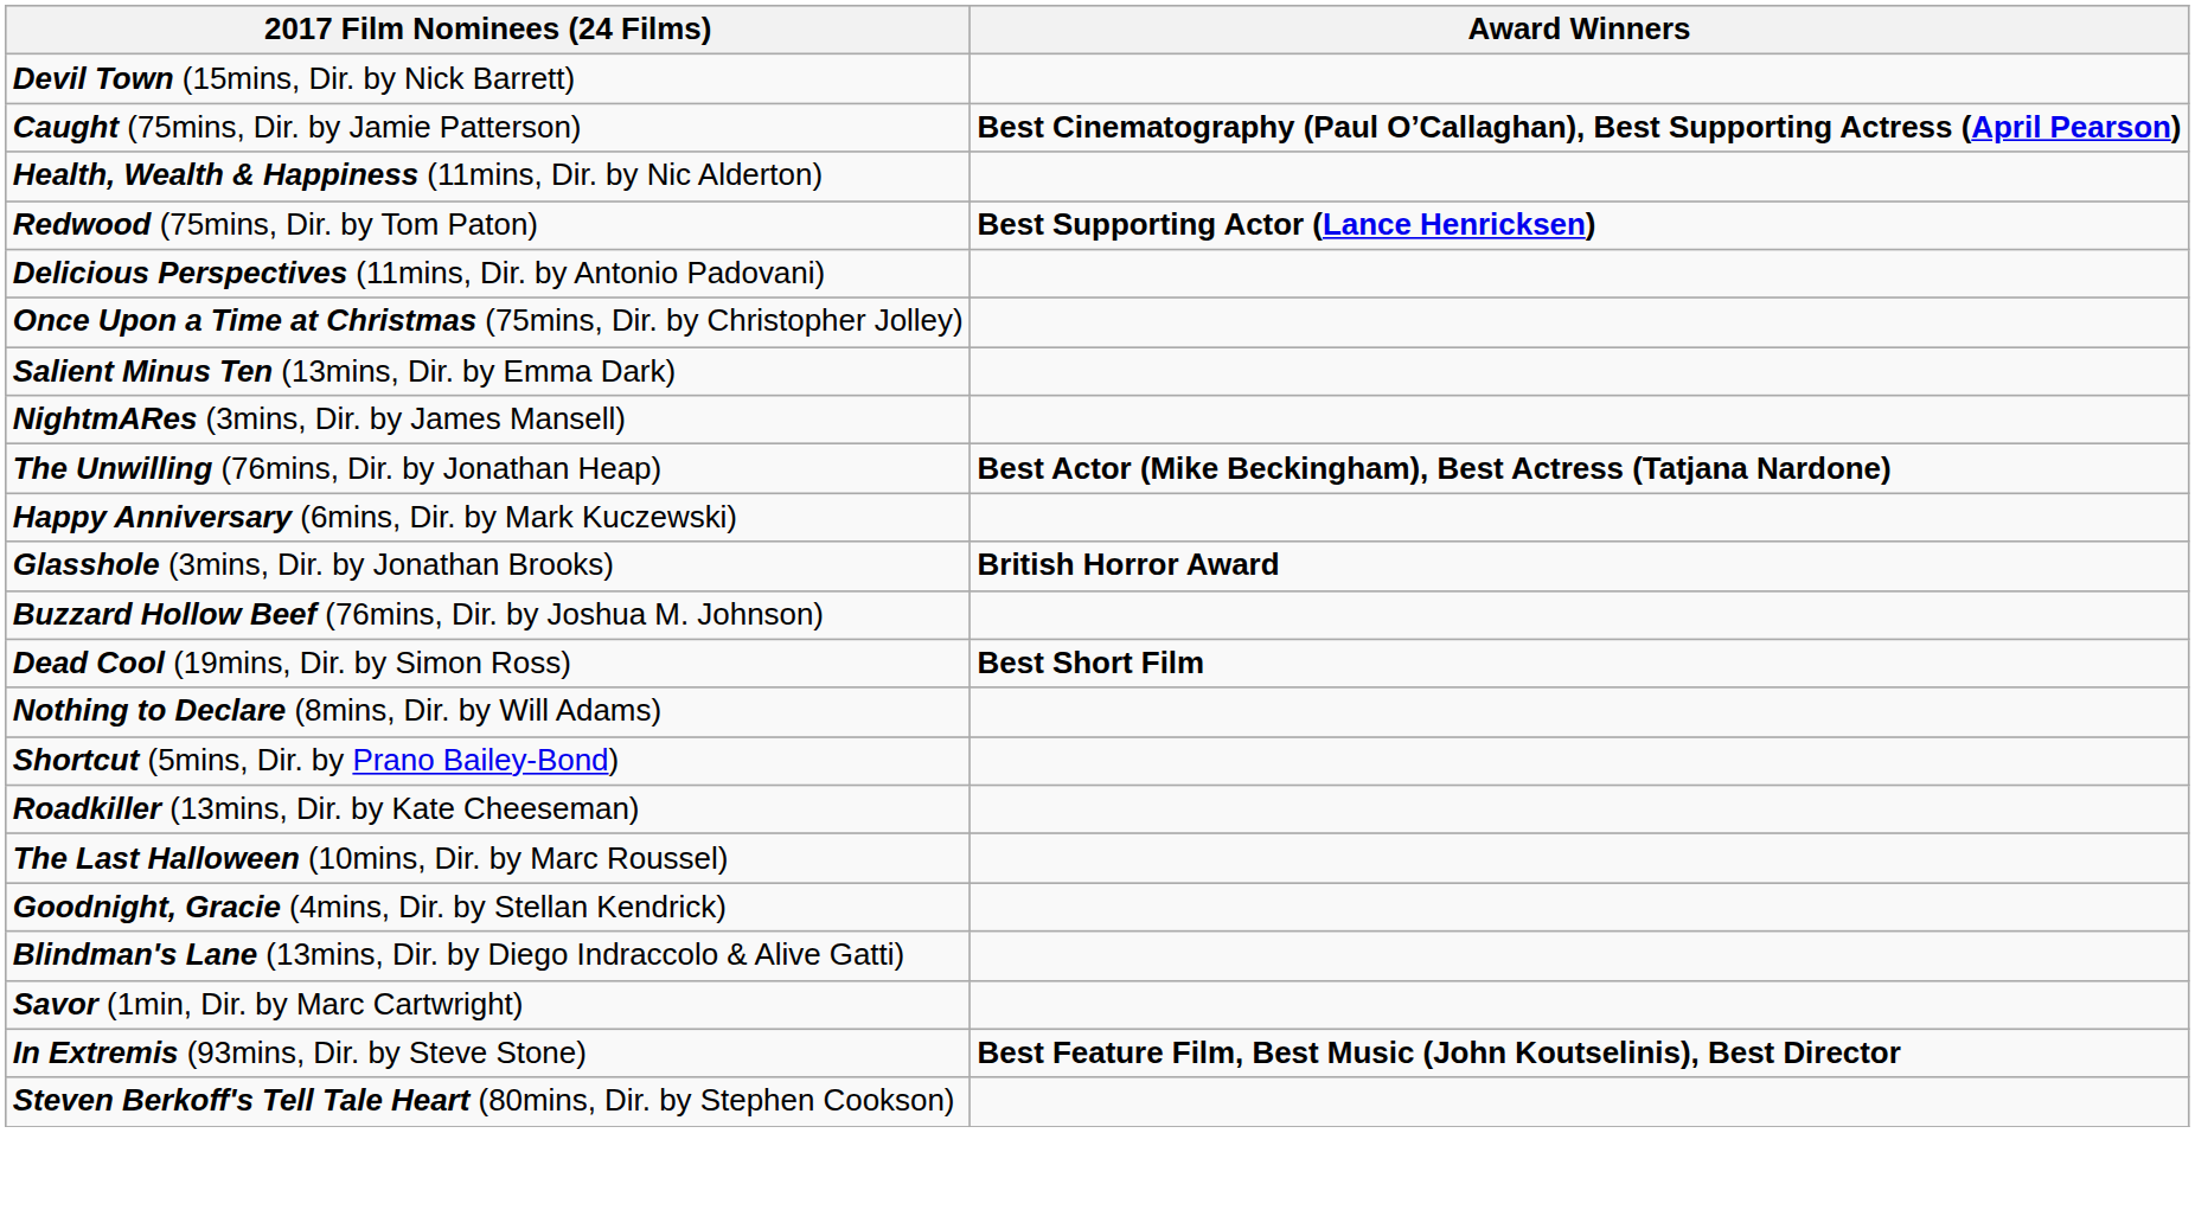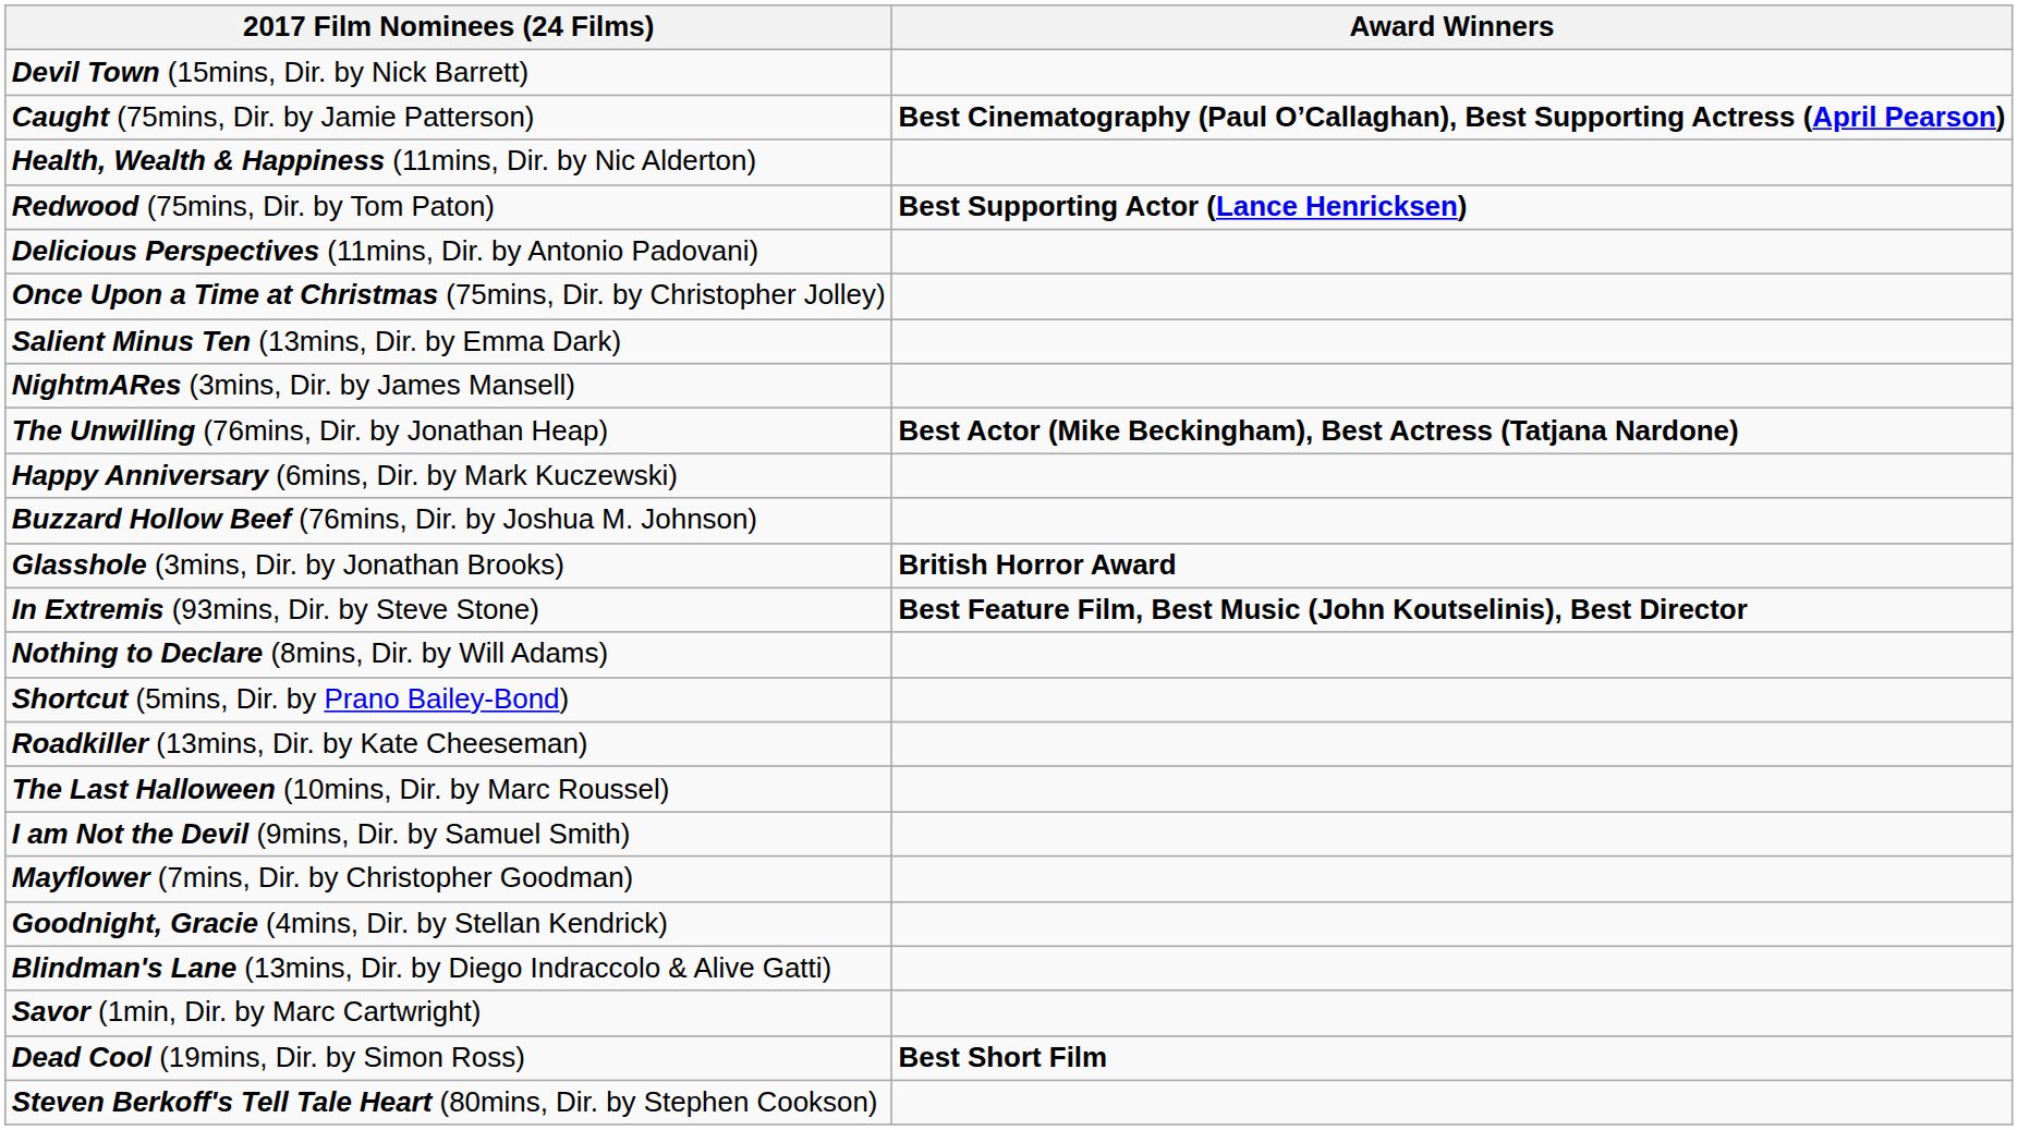rows swapped: Glasshole (3mins, Dir. by Jonathan Brooks) <-> Buzzard Hollow Beef (76mins, Dir. by Joshua M. Johnson)
rows swapped: Dead Cool (19mins, Dir. by Simon Ross) <-> In Extremis (93mins, Dir. by Steve Stone)
+ row: I am Not the Devil (9mins, Dir. by Samuel Smith)
+ row: Mayflower (7mins, Dir. by Christopher Goodman)
